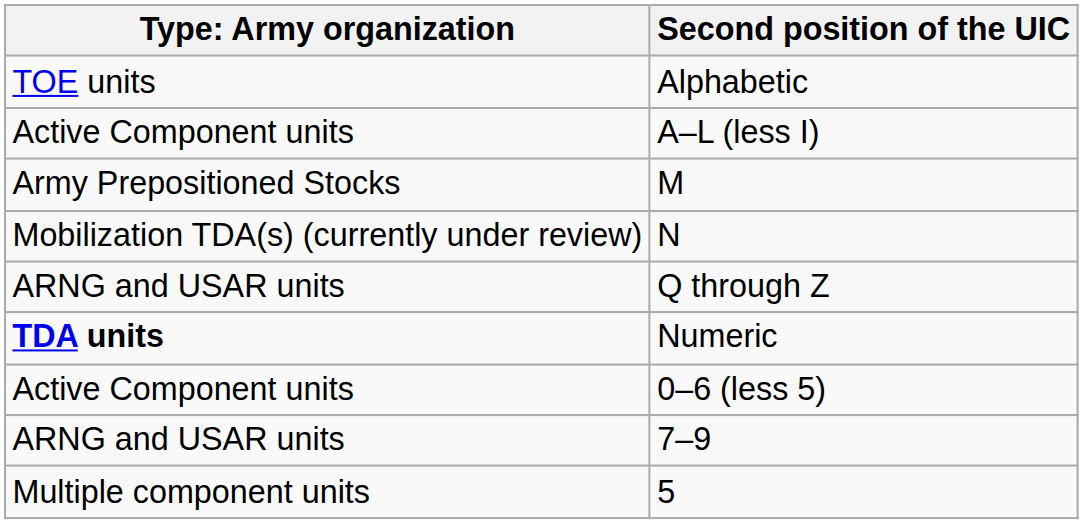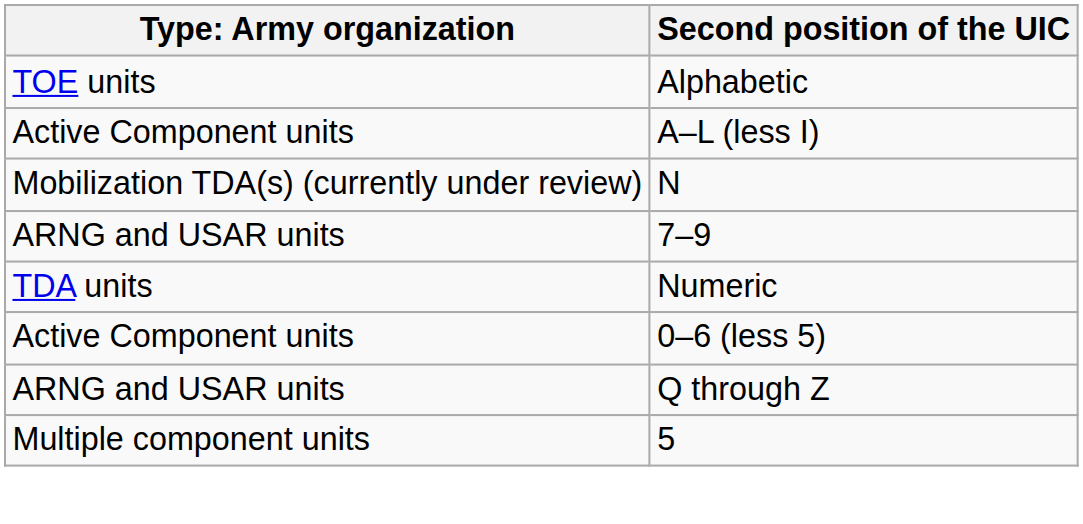- row: Army Prepositioned Stocks | M
rows swapped: Q through Z <-> 7–9
Numeric | column 1: bold -> normal
